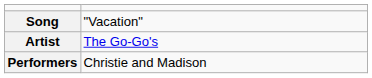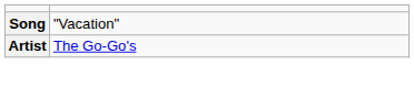- row: Performers | Christie and Madison
